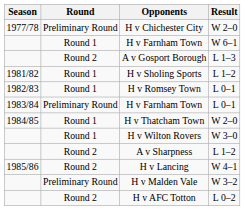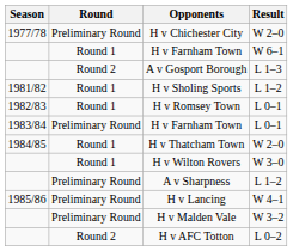A v Sharpness | Round: Round 2 -> Preliminary Round
H v Lancing | Round: Round 2 -> Preliminary Round
